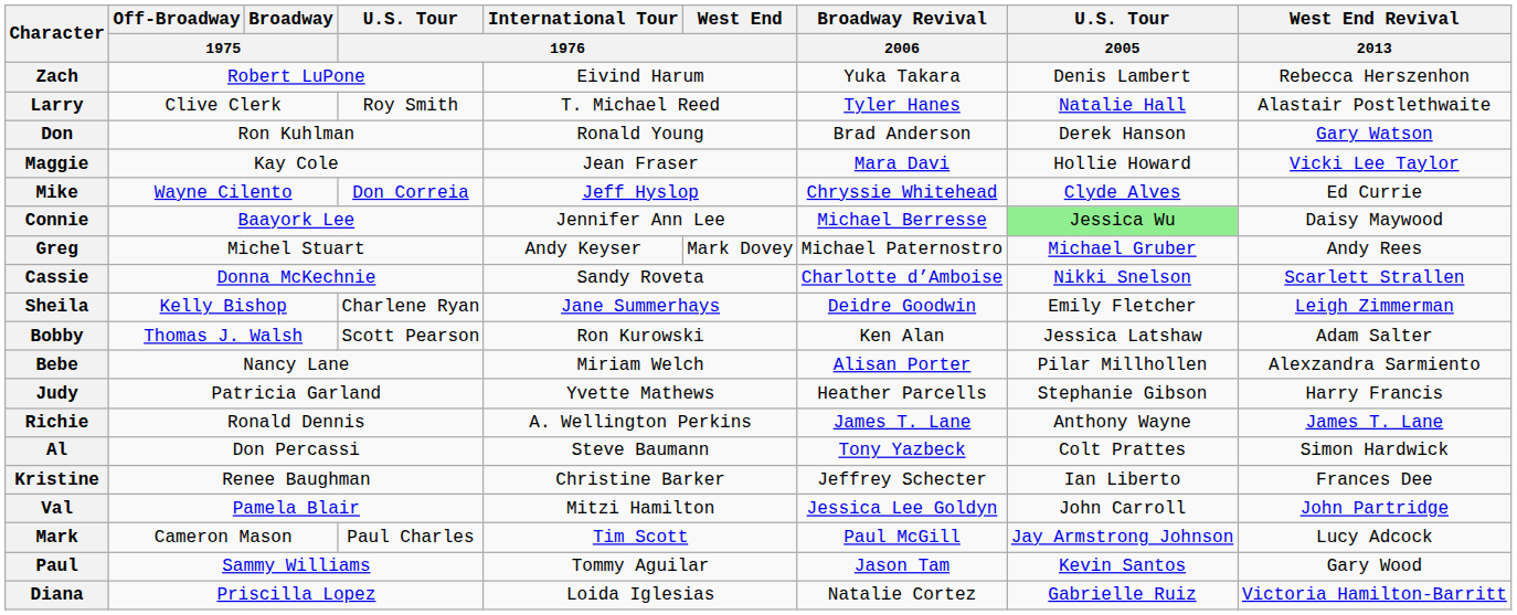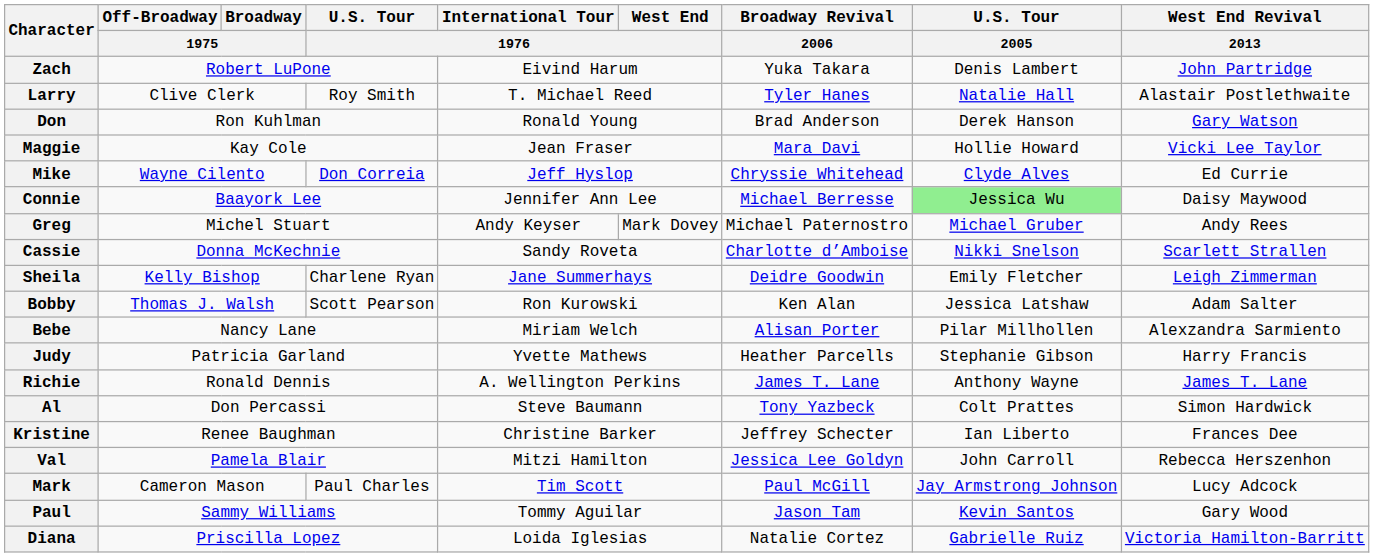Zach | West End Revival / 2013: Rebecca Herszenhon -> John Partridge
Val | West End Revival / 2013: John Partridge -> Rebecca Herszenhon
